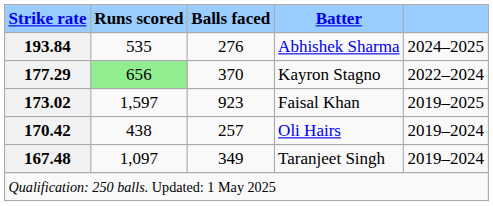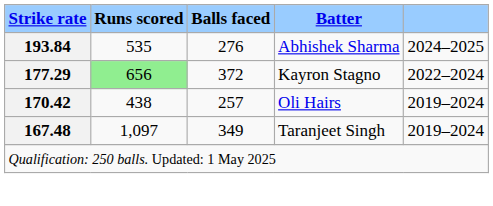Kayron Stagno | Balls faced: 370 -> 372
- row: 173.02 | 1,597 | 923 | Faisal Khan | 2019–2025
